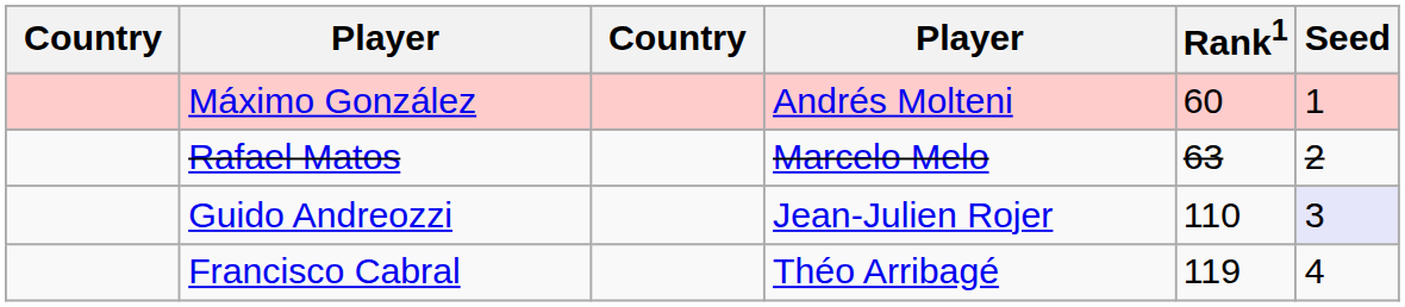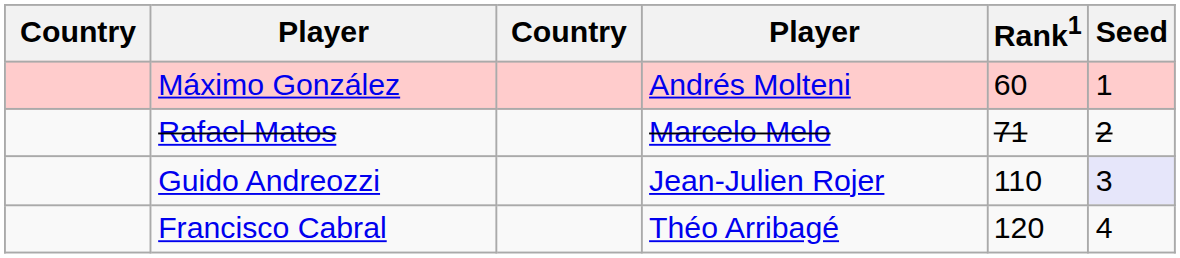Rafael Matos | Rank1: 63 -> 71
Francisco Cabral | Rank1: 119 -> 120
